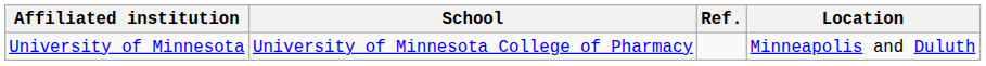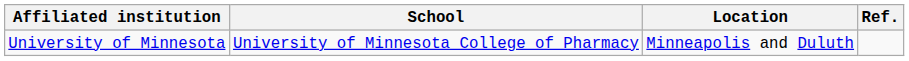columns swapped: Location <-> Ref.
